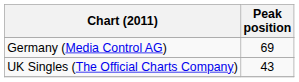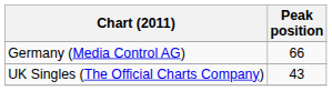Germany (Media Control AG) | Peak position: 69 -> 66
